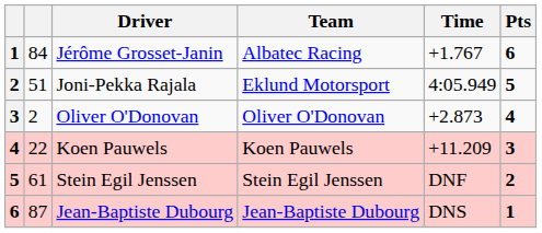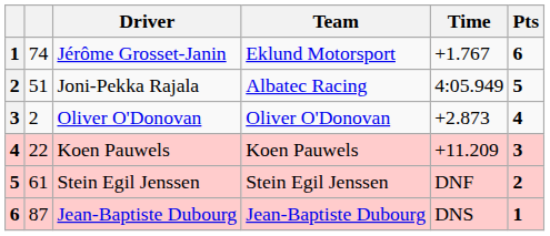Jérôme Grosset-Janin | column 2: 84 -> 74
Jérôme Grosset-Janin | Team: Albatec Racing -> Eklund Motorsport
Joni-Pekka Rajala | Team: Eklund Motorsport -> Albatec Racing
